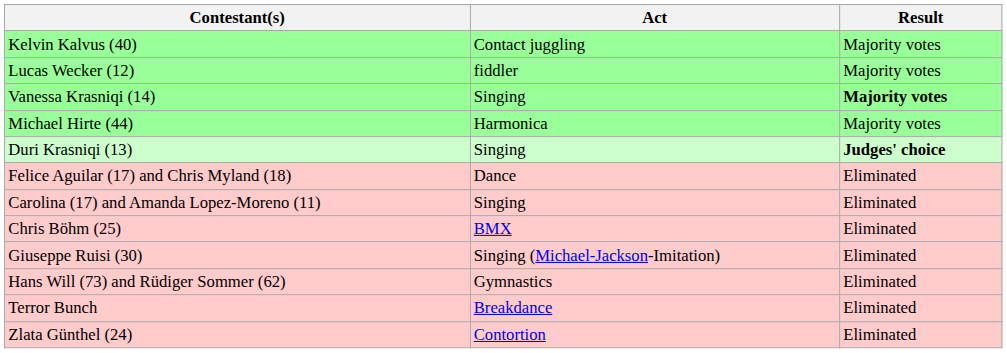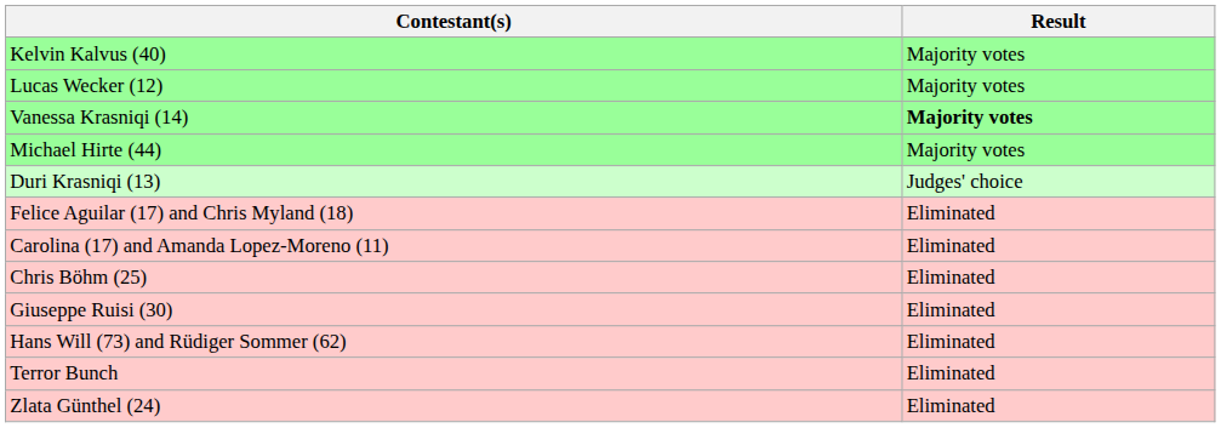- column: Act | Contact juggling | fiddler | Singing | Harmonica | Singing | Dance | Singing | BMX | Singing (Michael-Jackson-Imitation) | Gymnastics | Breakdance | Contortion
Duri Krasniqi (13) | Result: bold -> normal
